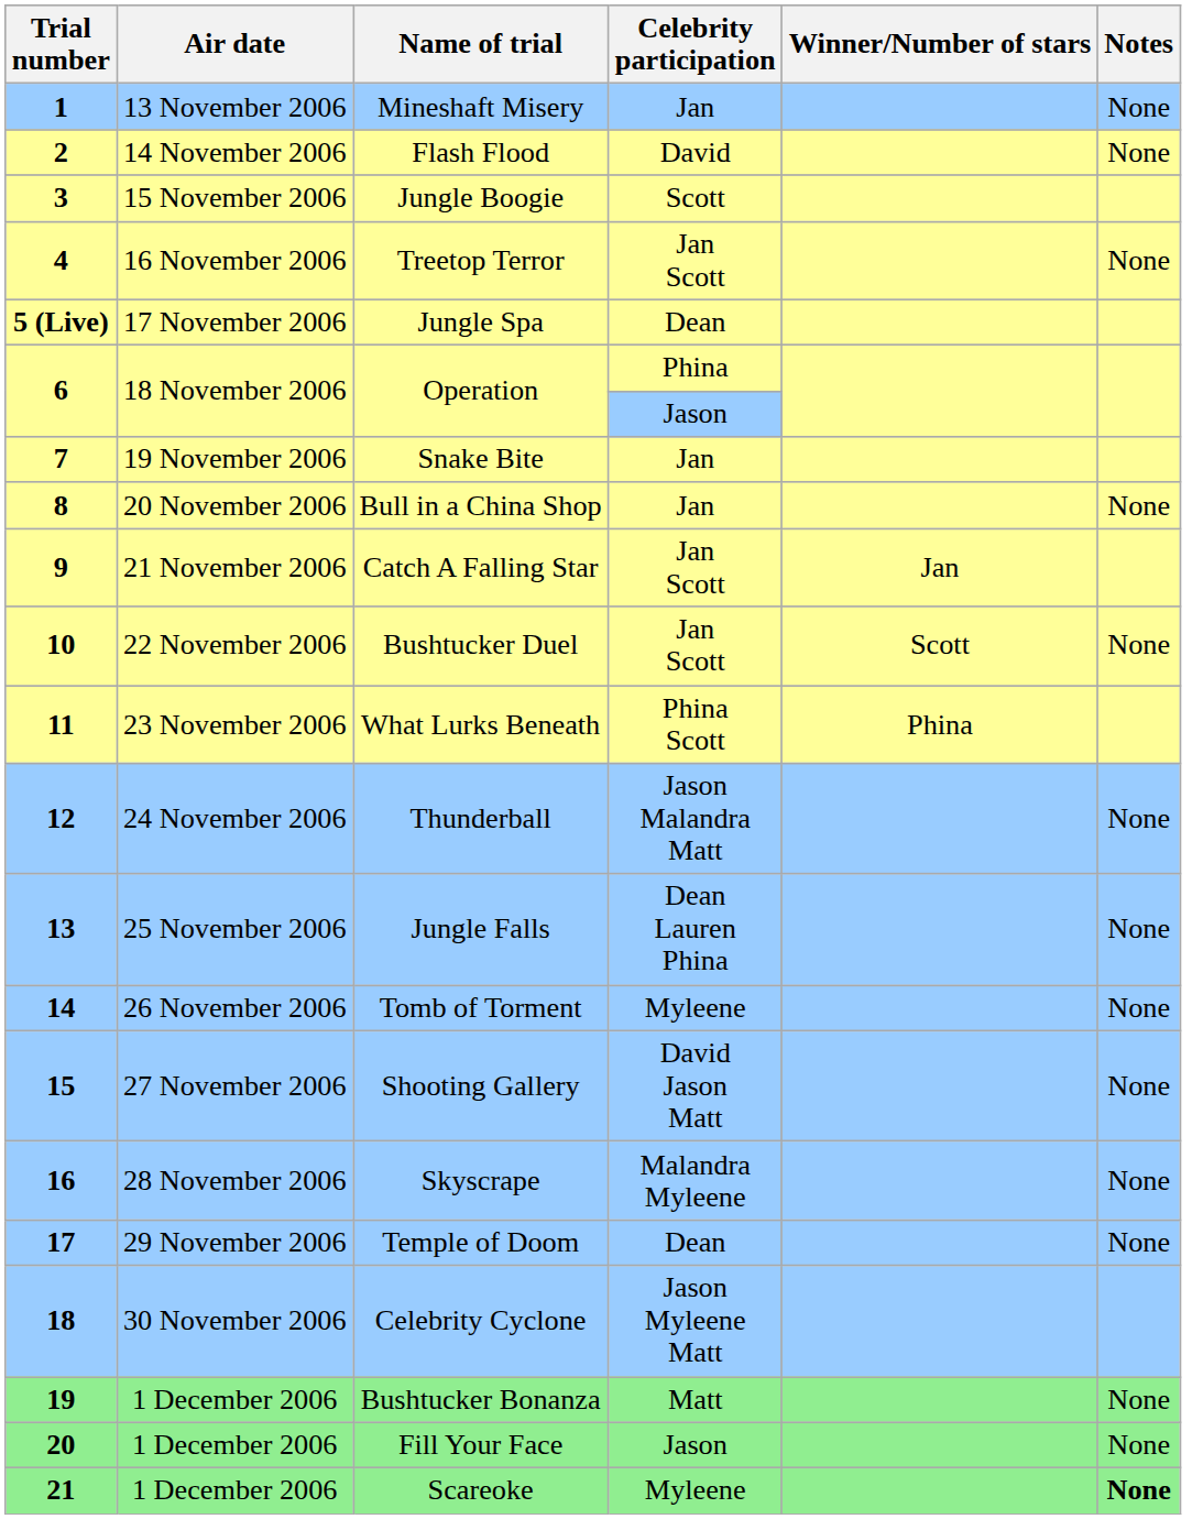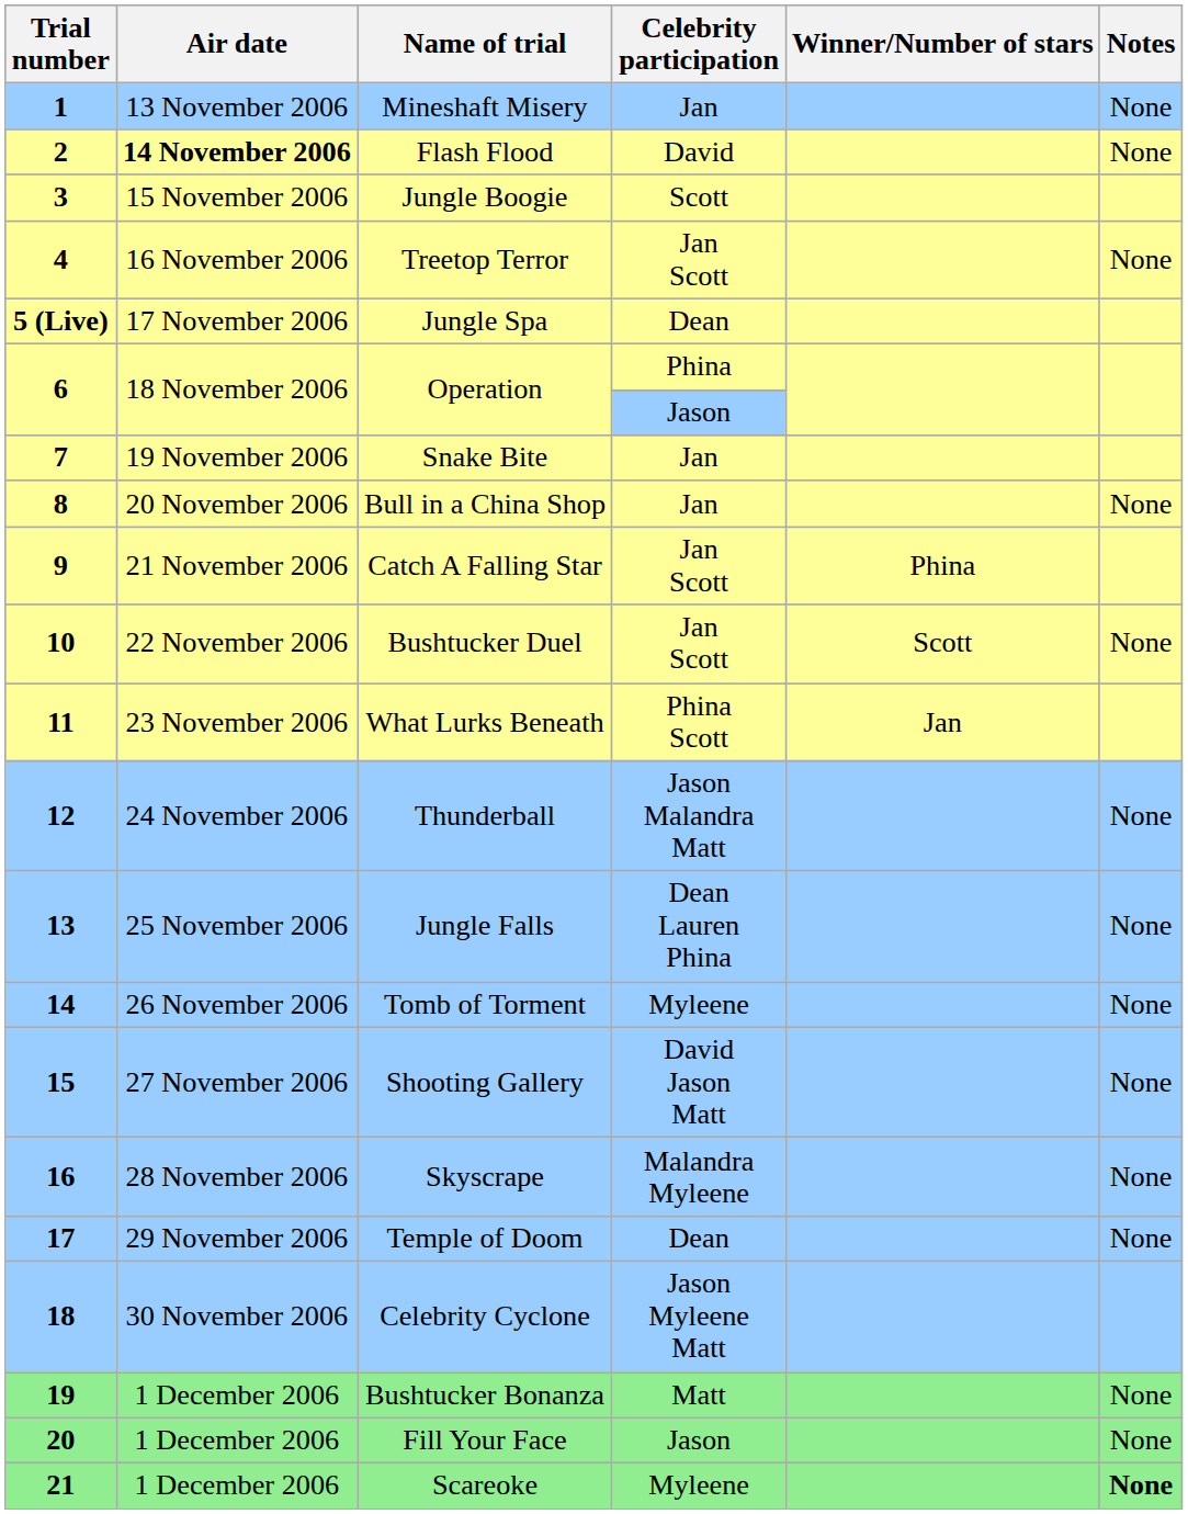Flash Flood | Air date: normal -> bold
Catch A Falling Star | Winner/Number of stars: Jan -> Phina
What Lurks Beneath | Winner/Number of stars: Phina -> Jan
